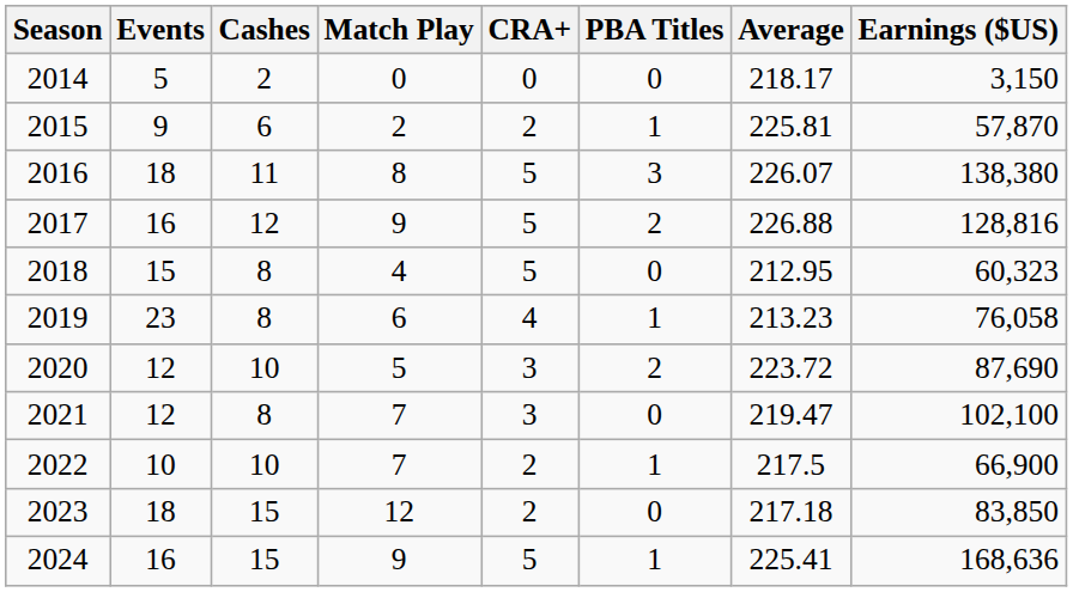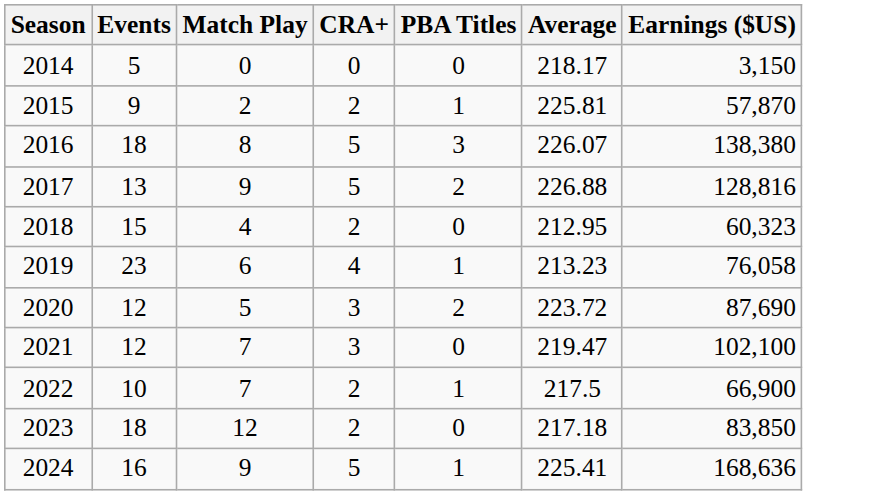- column: Cashes | 2 | 6 | 11 | 12 | 8 | 8 | 10 | 8 | 10 | 15 | 15
2017 | Events: 16 -> 13
2018 | CRA+: 5 -> 2
